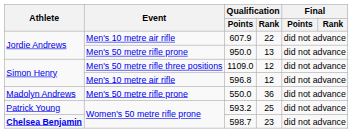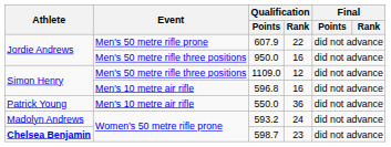607.9 | Event: Men's 10 metre air rifle -> Men's 50 metre rifle prone
950.0 | Event: Men's 50 metre rifle prone -> Men's 50 metre rifle three positions
950.0 | Qualification / Rank: 13 -> 16
596.8 | Qualification / Rank: 12 -> 16
550.0 | Athlete: Madolyn Andrews -> Patrick Young
550.0 | Event: Men's 50 metre rifle prone -> Men's 10 metre air rifle
593.2 | Athlete: Patrick Young -> Madolyn Andrews
593.2 | Qualification / Rank: 25 -> 24
